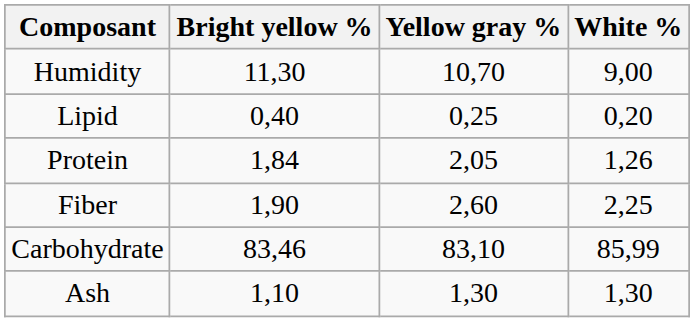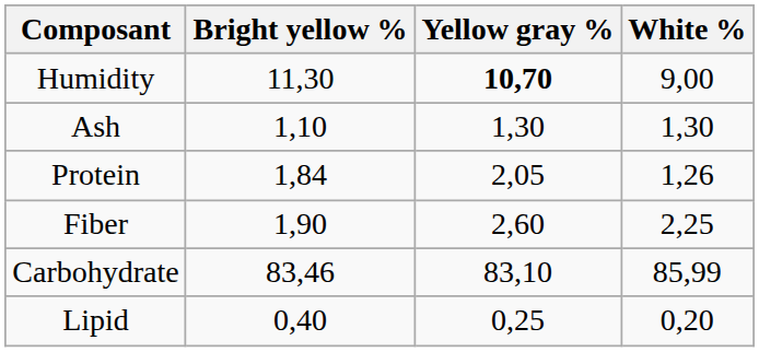Humidity | Yellow gray %: normal -> bold
rows swapped: Lipid <-> Ash
